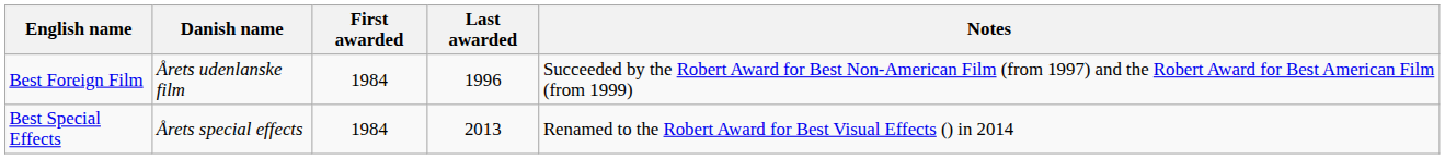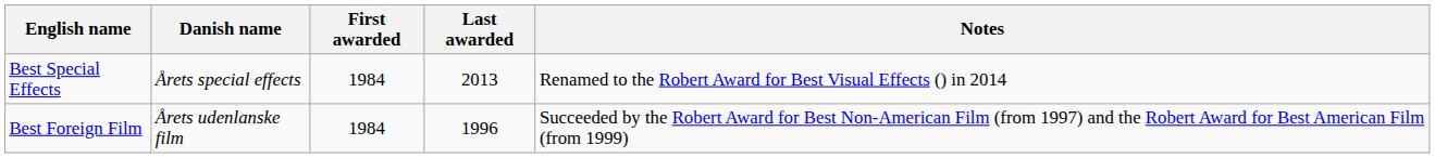rows swapped: Best Foreign Film <-> Best Special Effects
